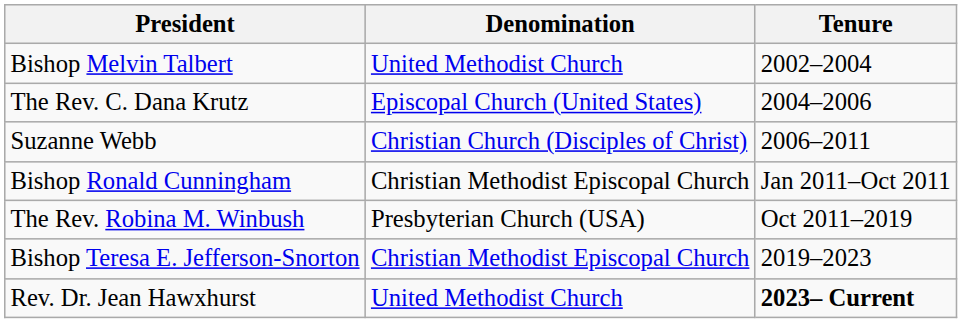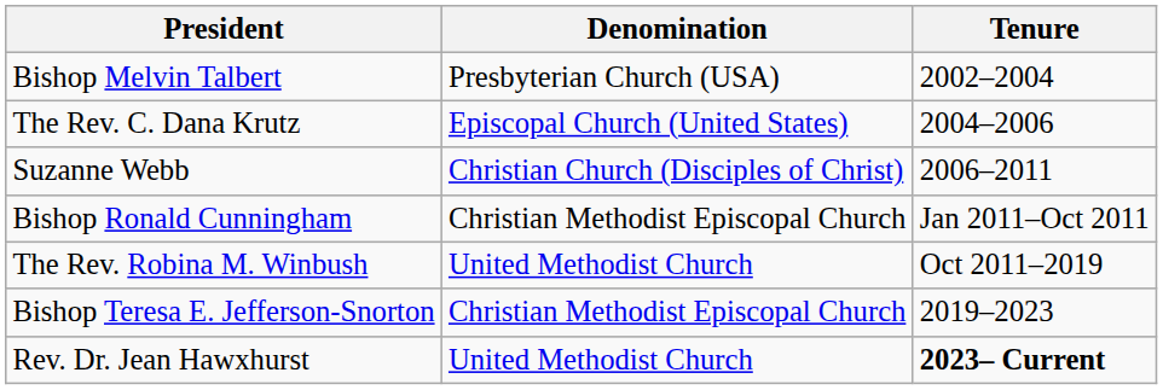Bishop Melvin Talbert | Denomination: United Methodist Church -> Presbyterian Church (USA)
The Rev. Robina M. Winbush | Denomination: Presbyterian Church (USA) -> United Methodist Church
